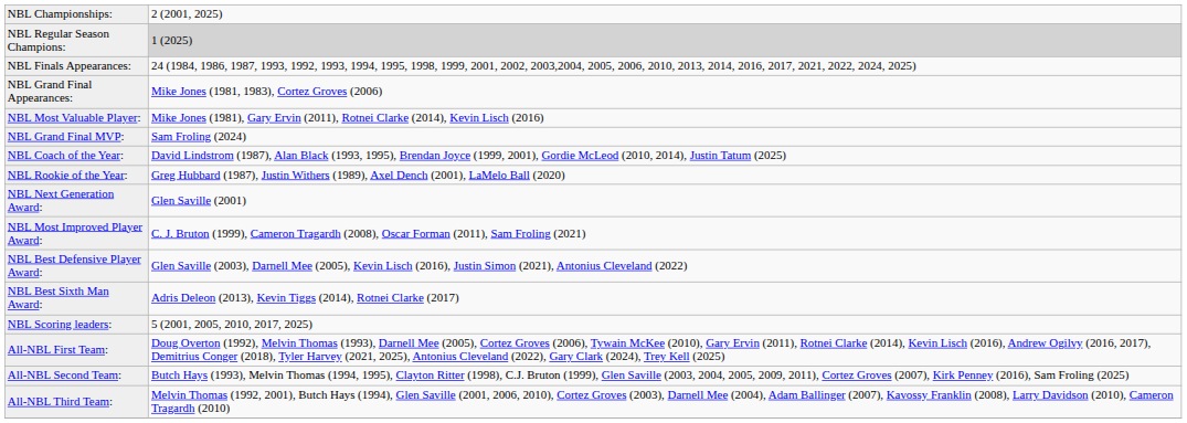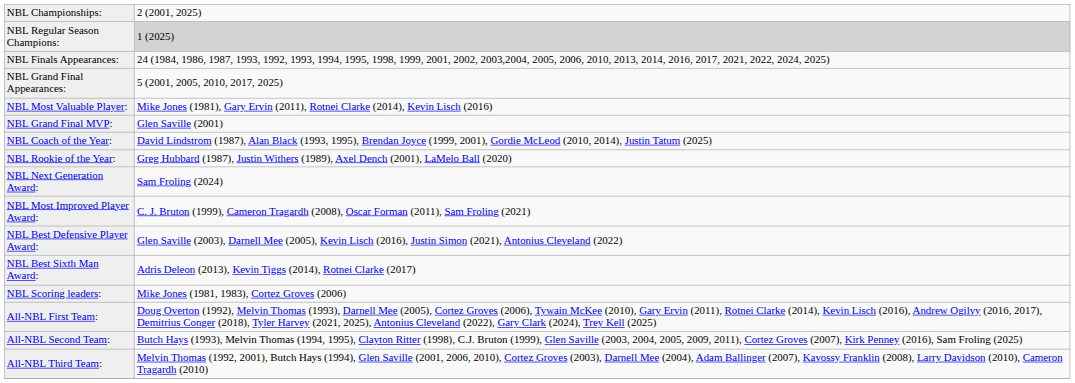NBL Grand Final Appearances: | column 2: Mike Jones (1981, 1983), Cortez Groves (2006) -> 5 (2001, 2005, 2010, 2017, 2025)
NBL Grand Final MVP: | column 2: Sam Froling (2024) -> Glen Saville (2001)
NBL Next Generation Award: | column 2: Glen Saville (2001) -> Sam Froling (2024)
NBL Scoring leaders: | column 2: 5 (2001, 2005, 2010, 2017, 2025) -> Mike Jones (1981, 1983), Cortez Groves (2006)
